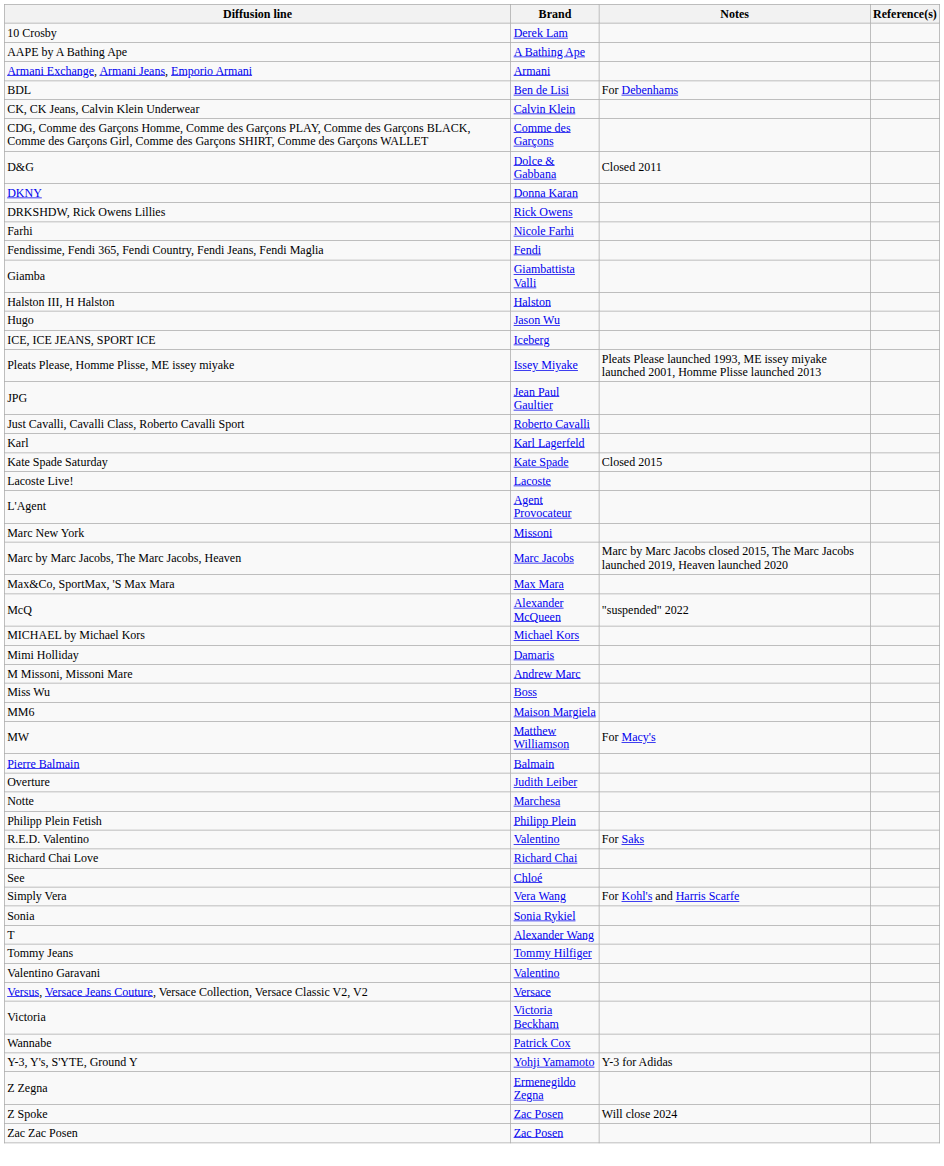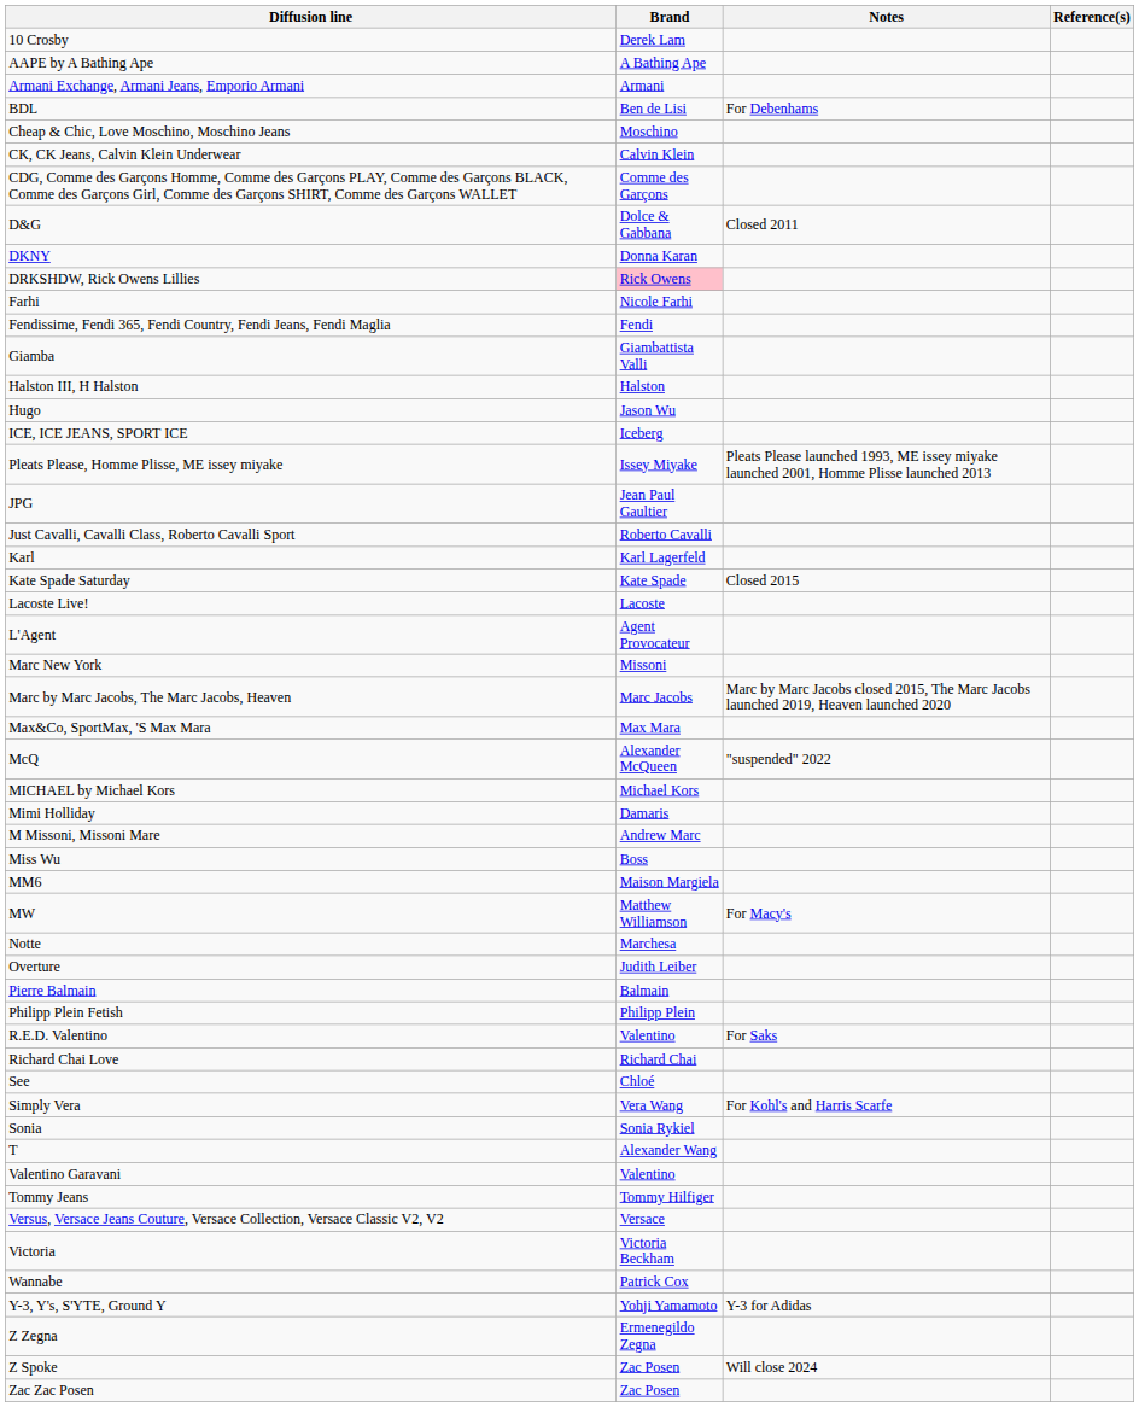+ row: Cheap & Chic, Love Moschino, Moschino Jeans | Moschino
DRKSHDW, Rick Owens Lillies | Brand: no background -> pink background
rows swapped: Notte <-> Pierre Balmain
rows swapped: Tommy Jeans <-> Valentino Garavani
